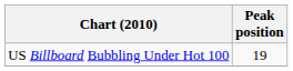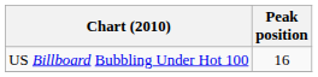US Billboard Bubbling Under Hot 100 | Peak position: 19 -> 16
